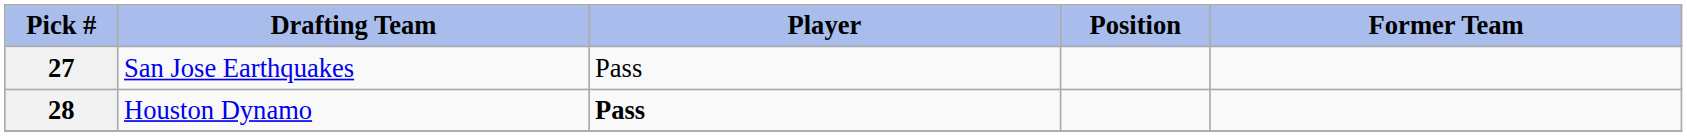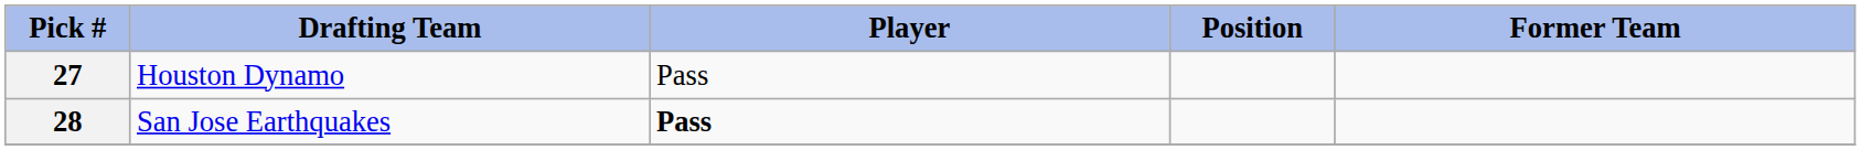27 | Drafting Team: San Jose Earthquakes -> Houston Dynamo
28 | Drafting Team: Houston Dynamo -> San Jose Earthquakes
